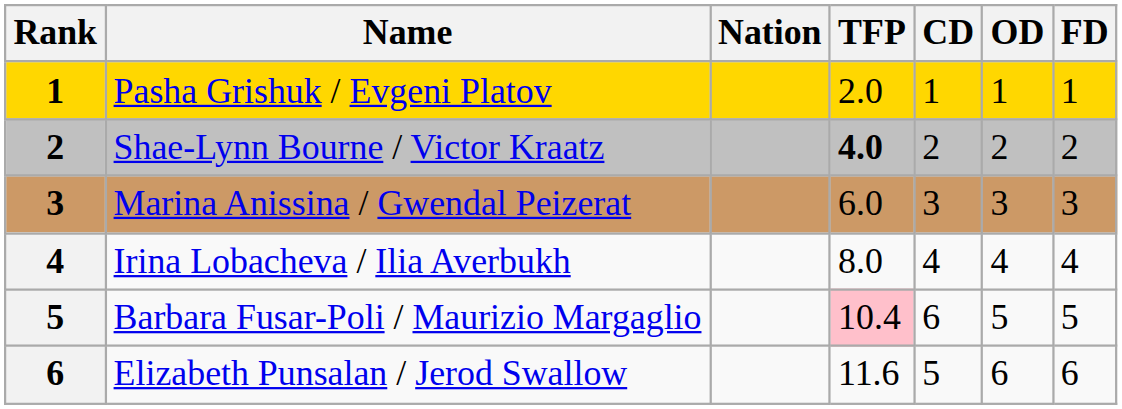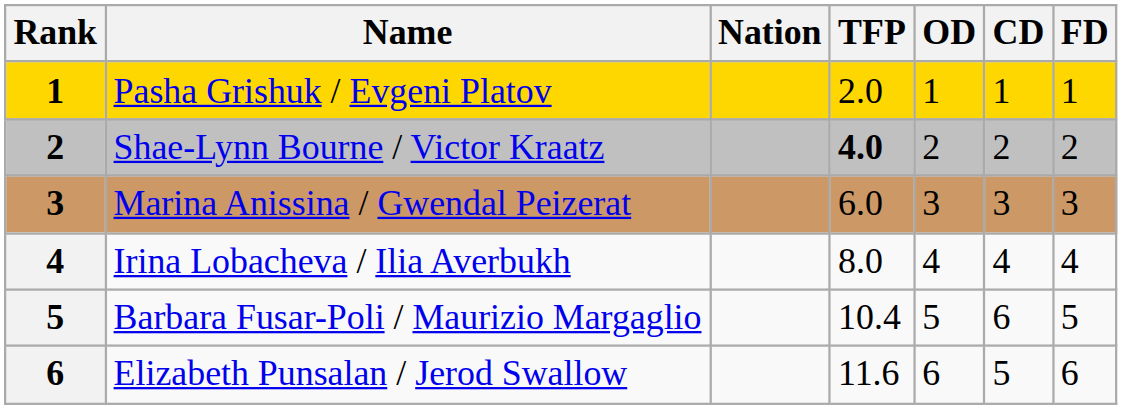columns swapped: CD <-> OD
Barbara Fusar-Poli / Maurizio Margaglio | TFP: pink background -> no background
